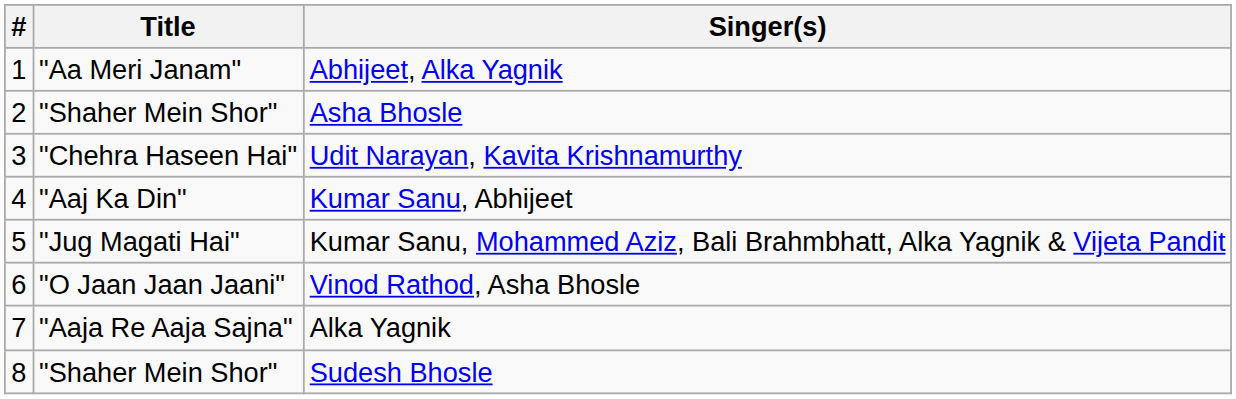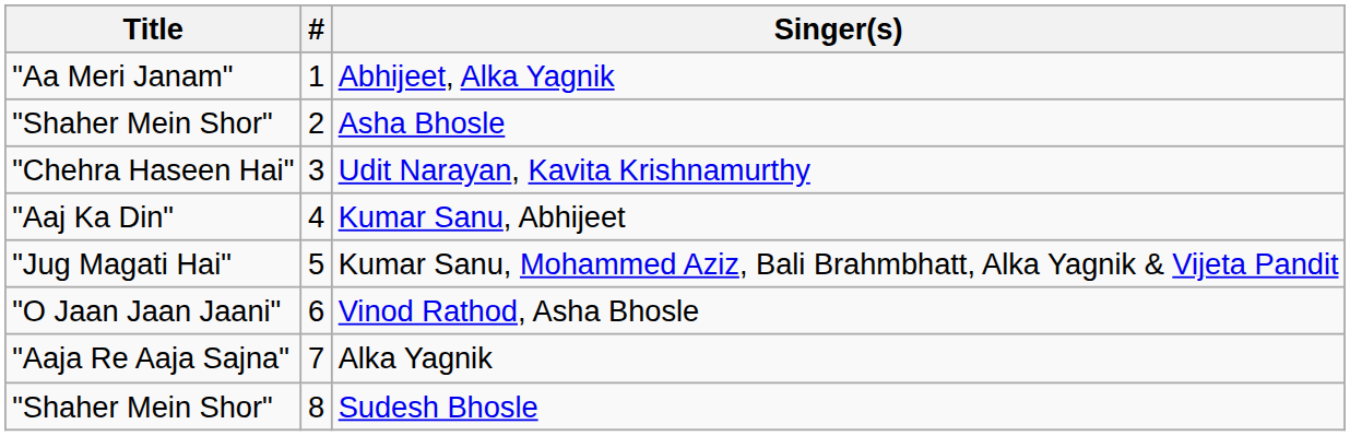columns swapped: # <-> Title
